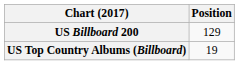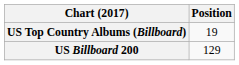rows swapped: US Billboard 200 <-> US Top Country Albums (Billboard)
